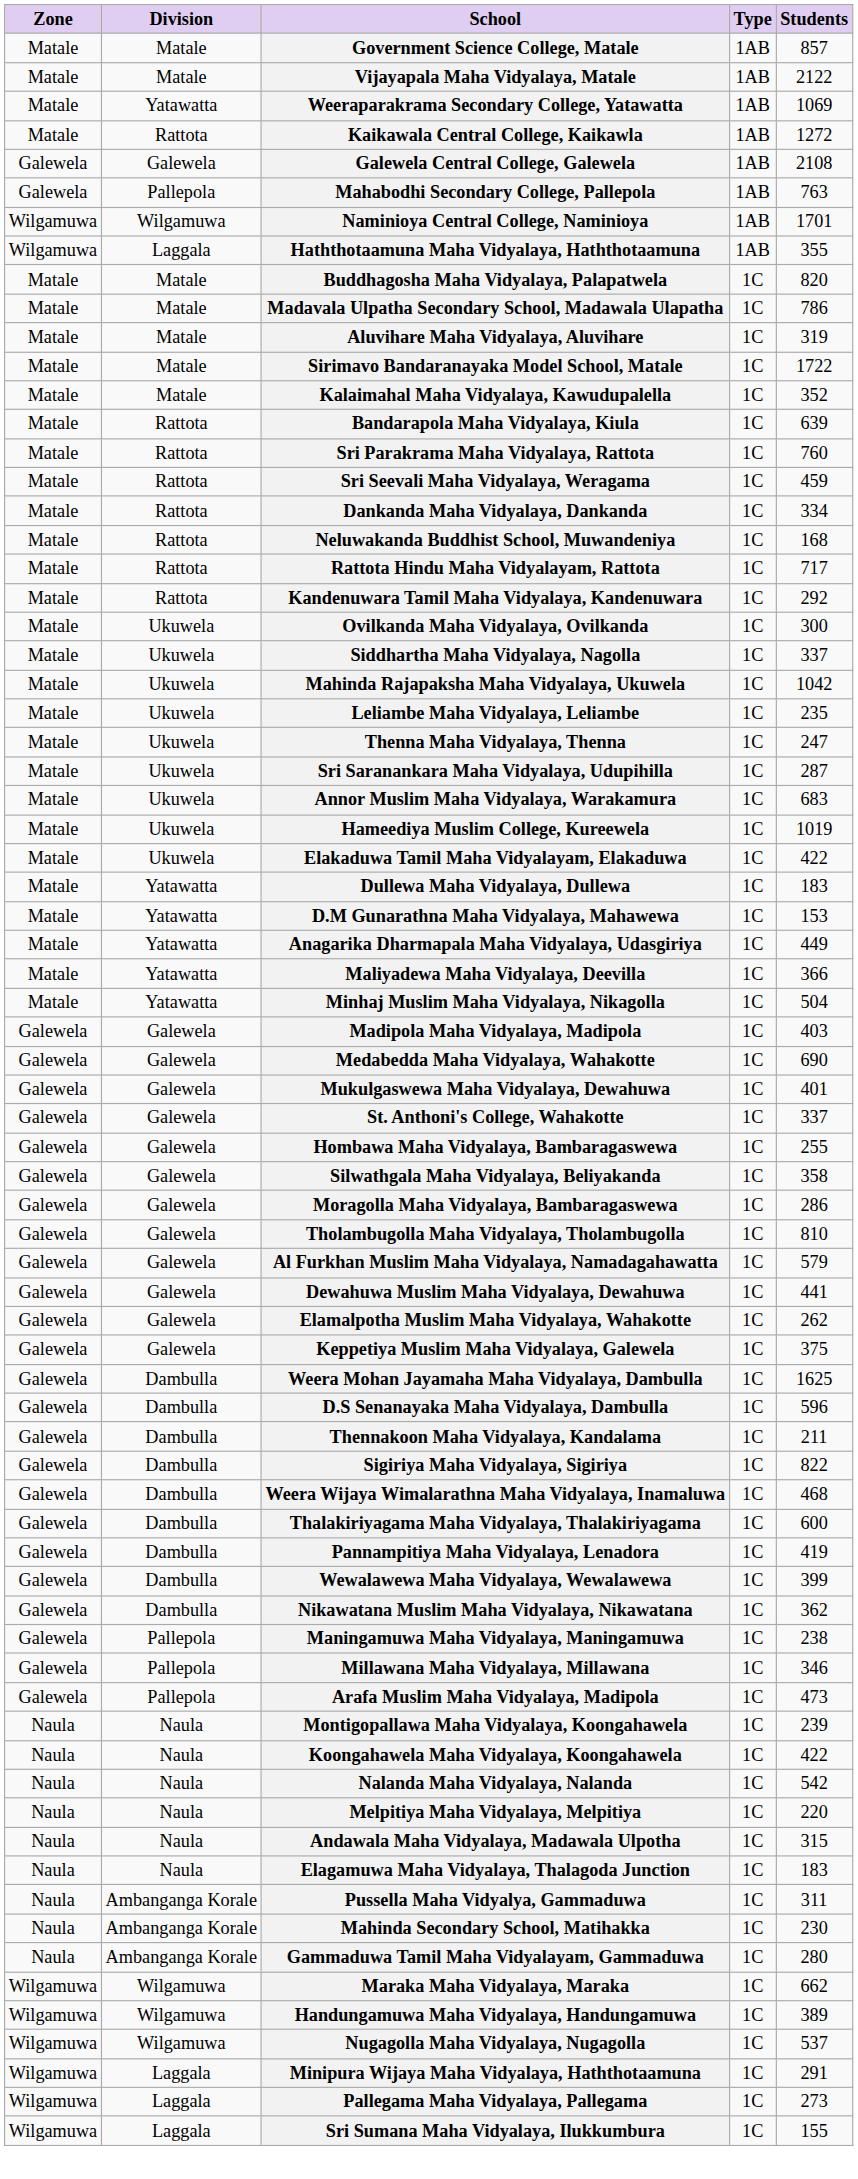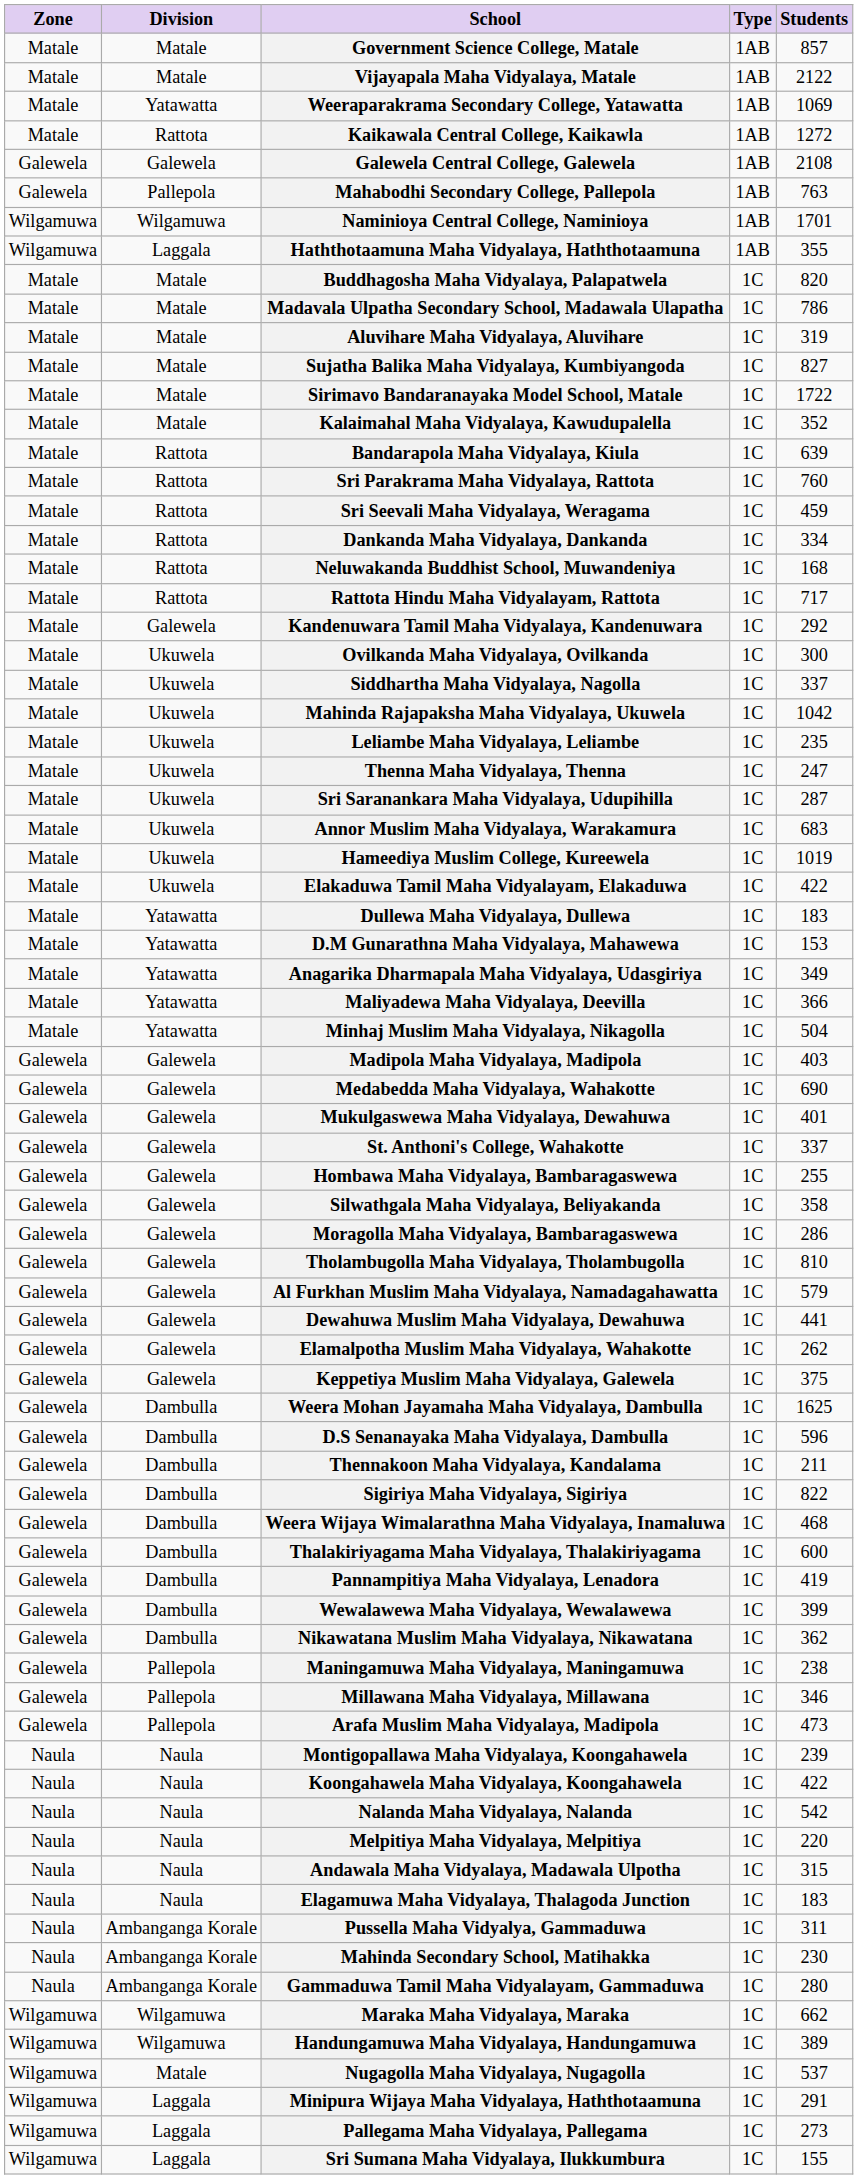+ row: Matale | Matale | Sujatha Balika Maha Vidyalaya, Kumbiyangoda | 1C | 827
Kandenuwara Tamil Maha Vidyalaya, Kandenuwara | Division: Rattota -> Galewela
Anagarika Dharmapala Maha Vidyalaya, Udasgiriya | Students: 449 -> 349
Nugagolla Maha Vidyalaya, Nugagolla | Division: Wilgamuwa -> Matale
